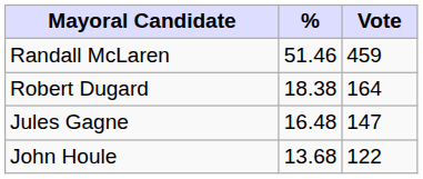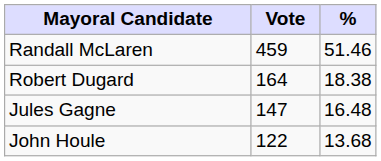columns swapped: Vote <-> %
